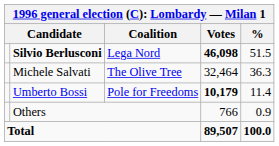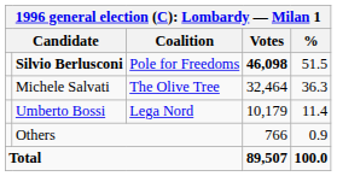Silvio Berlusconi | Coalition: Lega Nord -> Pole for Freedoms
Umberto Bossi | Coalition: Pole for Freedoms -> Lega Nord
Umberto Bossi | Votes: bold -> normal
